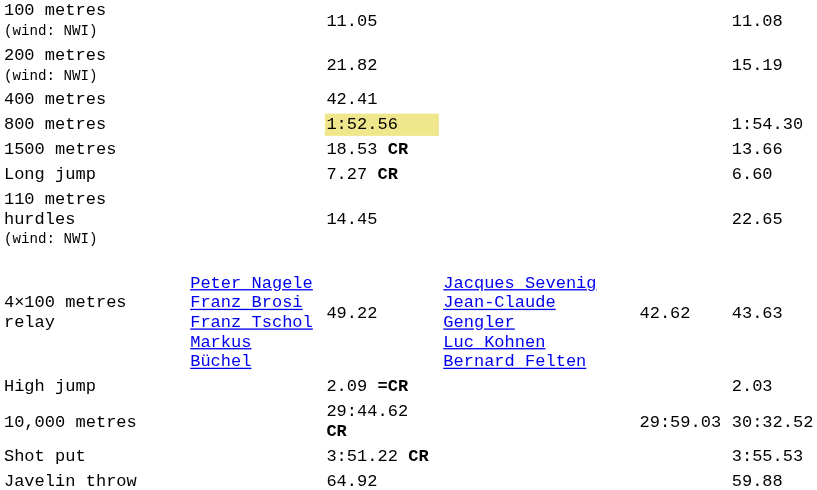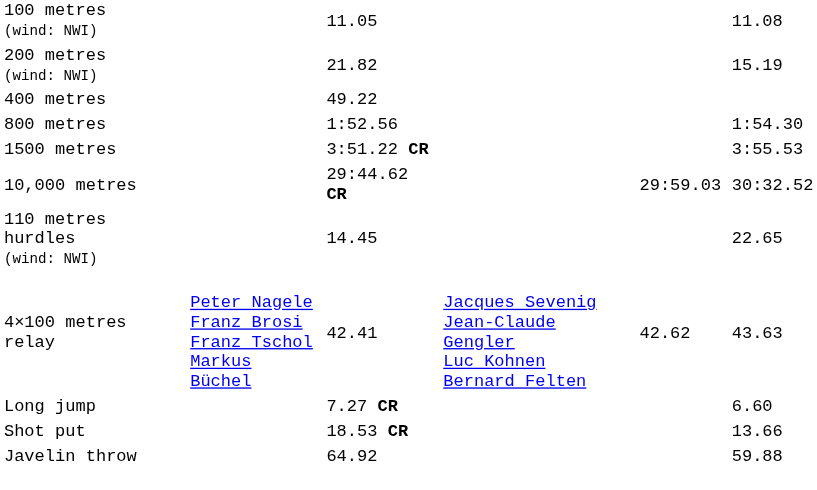400 metres | column 3: 42.41 -> 49.22
800 metres | column 3: khaki background -> no background
1500 metres | column 3: 18.53 CR -> 3:51.22 CR
1500 metres | column 7: 13.66 -> 3:55.53
rows swapped: 10,000 metres <-> Long jump
4×100 metres relay | column 3: 49.22 -> 42.41
- row: High jump | 2.09 =CR | 2.03
Shot put | column 3: 3:51.22 CR -> 18.53 CR
Shot put | column 7: 3:55.53 -> 13.66
